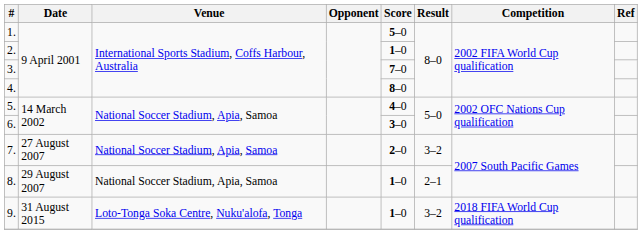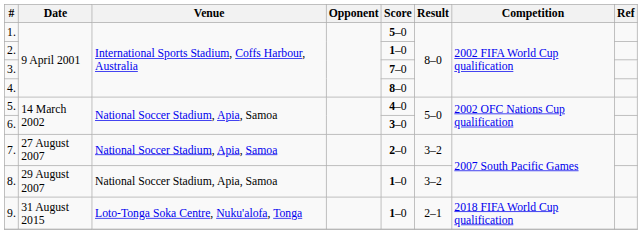8. | Result: 2–1 -> 3–2
9. | Result: 3–2 -> 2–1
